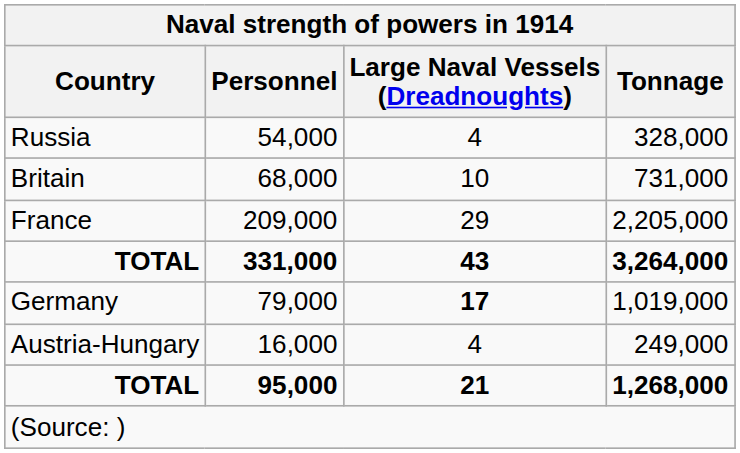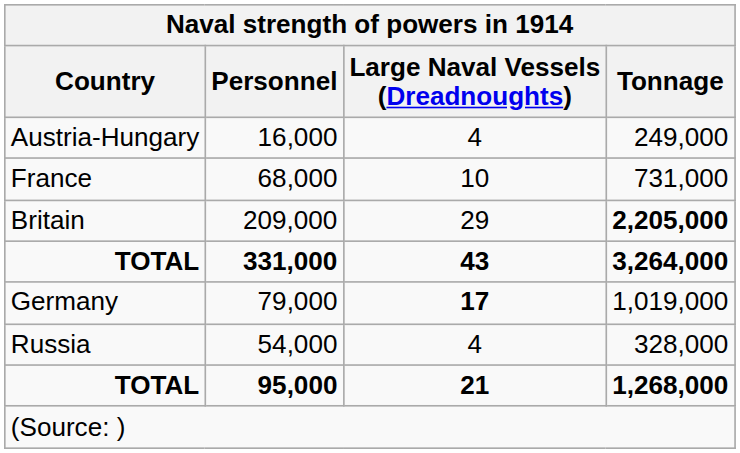rows swapped: 54,000 <-> 16,000
68,000 | Country: Britain -> France
209,000 | Country: France -> Britain
209,000 | Tonnage: normal -> bold
